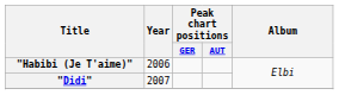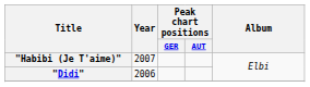"Habibi (Je T'aime)" | Year: 2006 -> 2007
"Didi" | Year: 2007 -> 2006
